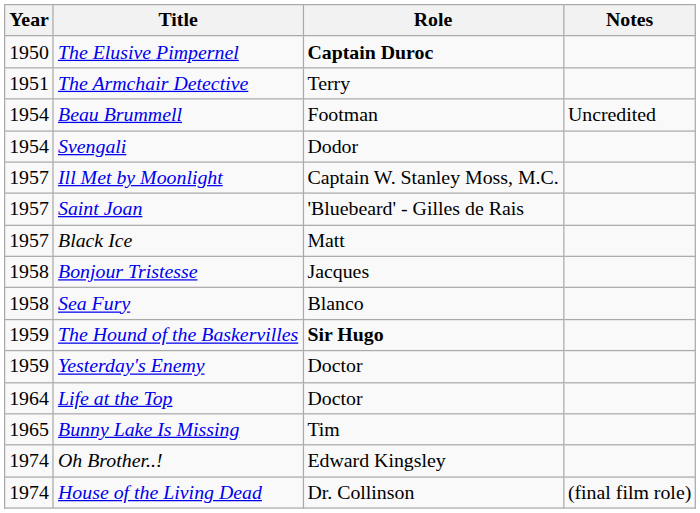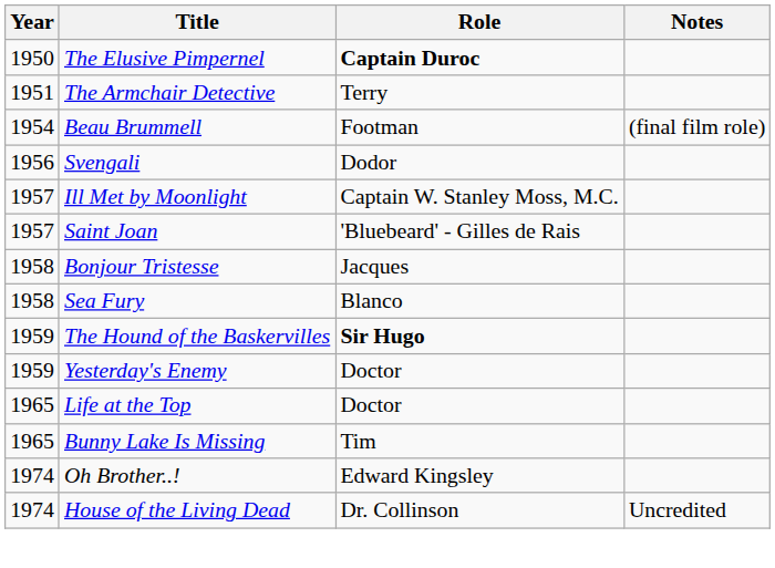Beau Brummell | Notes: Uncredited -> (final film role)
Svengali | Year: 1954 -> 1956
- row: 1957 | Black Ice | Matt
Life at the Top | Year: 1964 -> 1965
House of the Living Dead | Notes: (final film role) -> Uncredited
